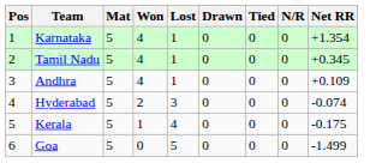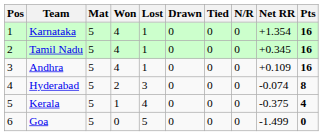+ column: Pts | 16 | 16 | 16 | 8 | 4 | 0
Kerala | Net RR: -0.175 -> -0.375
